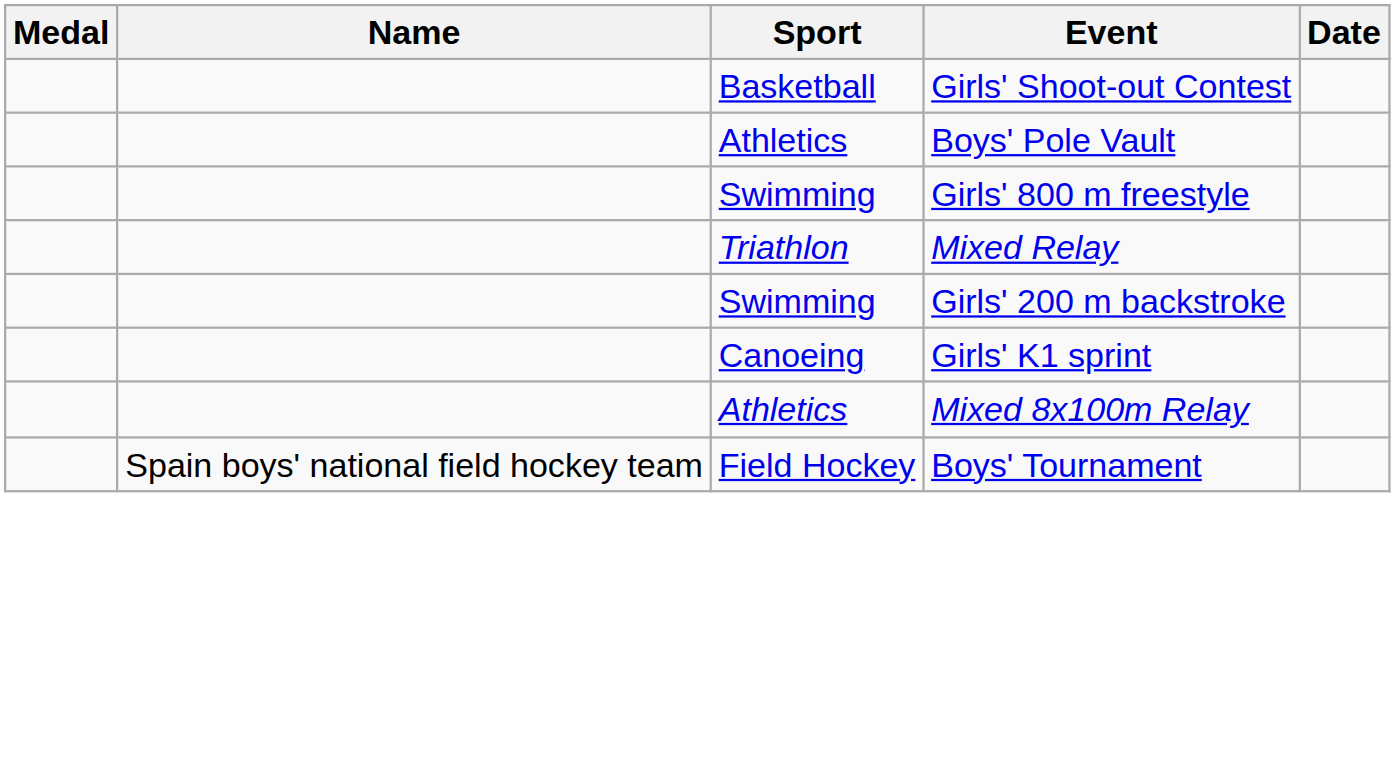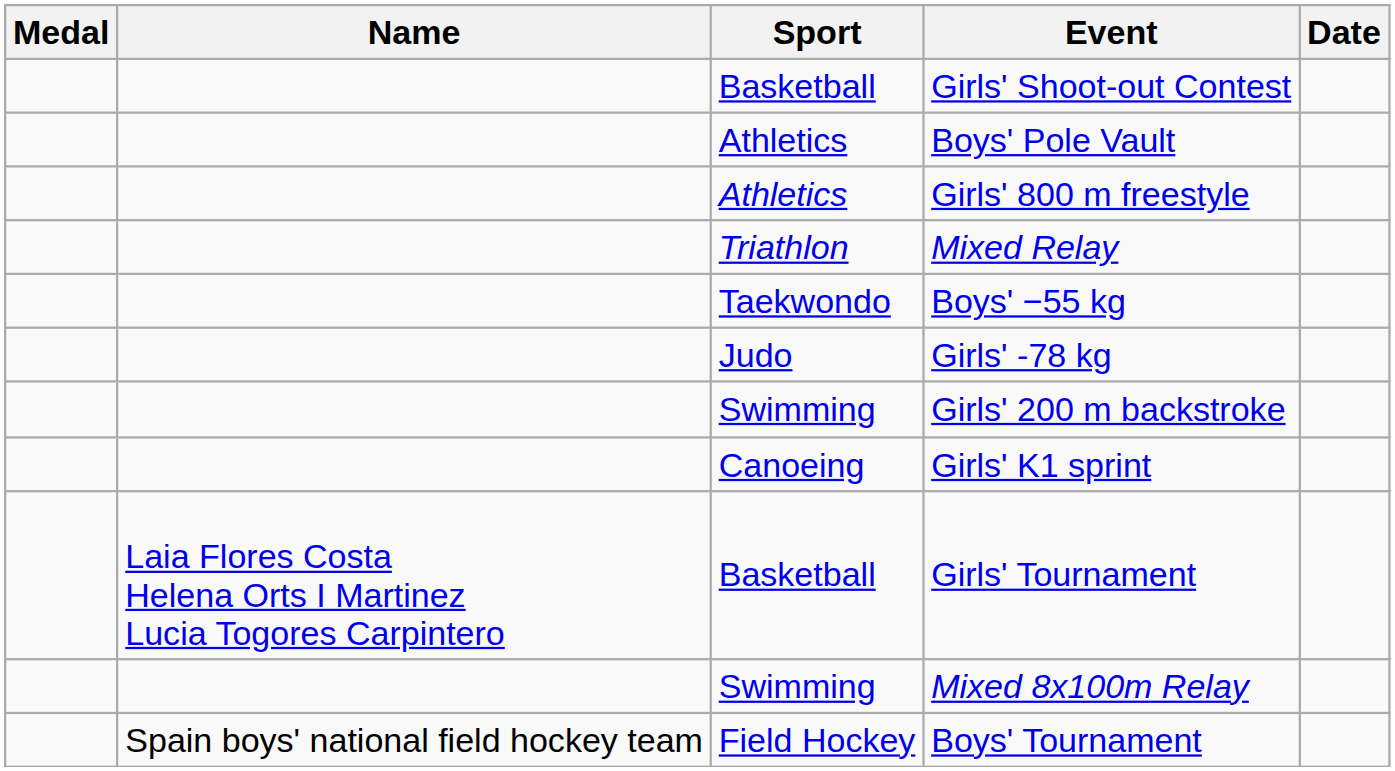Girls' 800 m freestyle | Sport: Swimming -> Athletics
+ row: Taekwondo | Boys' −55 kg
+ row: Judo | Girls' -78 kg
+ row: Laia Flores Costa Helena Orts I Martinez Lucia Togores Carpintero | Basketball | Girls' Tournament
Mixed 8x100m Relay | Sport: Athletics -> Swimming
